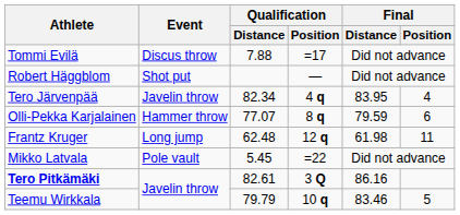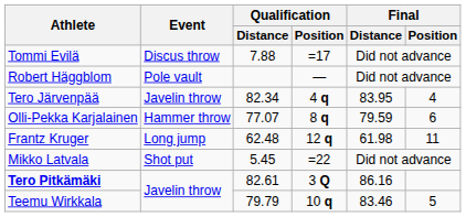Robert Häggblom | Event: Shot put -> Pole vault
Mikko Latvala | Event: Pole vault -> Shot put
